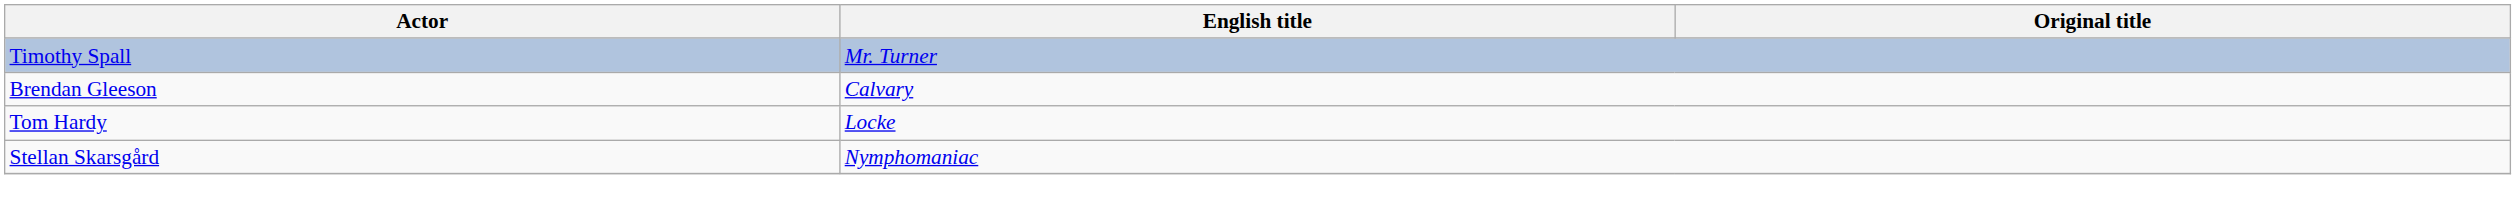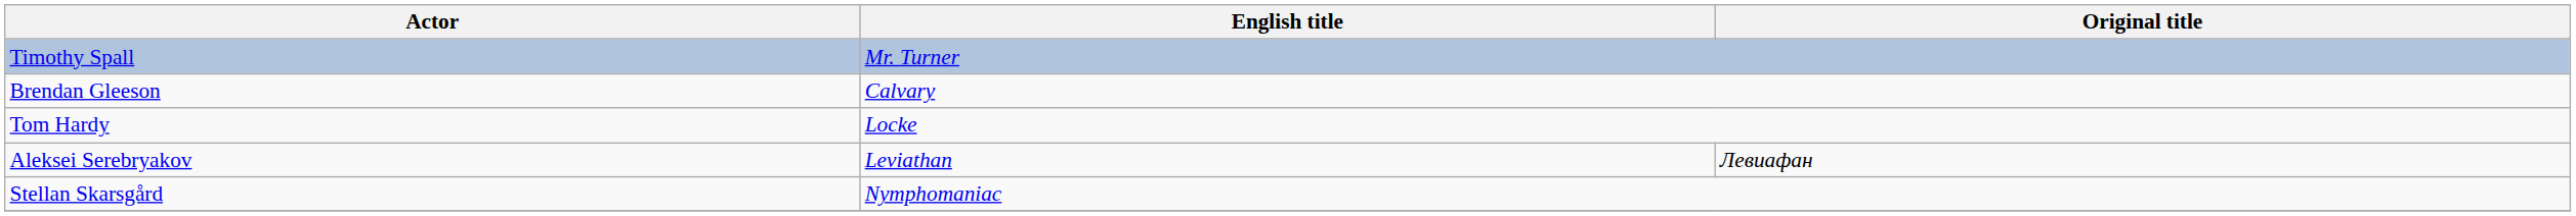+ row: Aleksei Serebryakov | Leviathan | Левиафан
